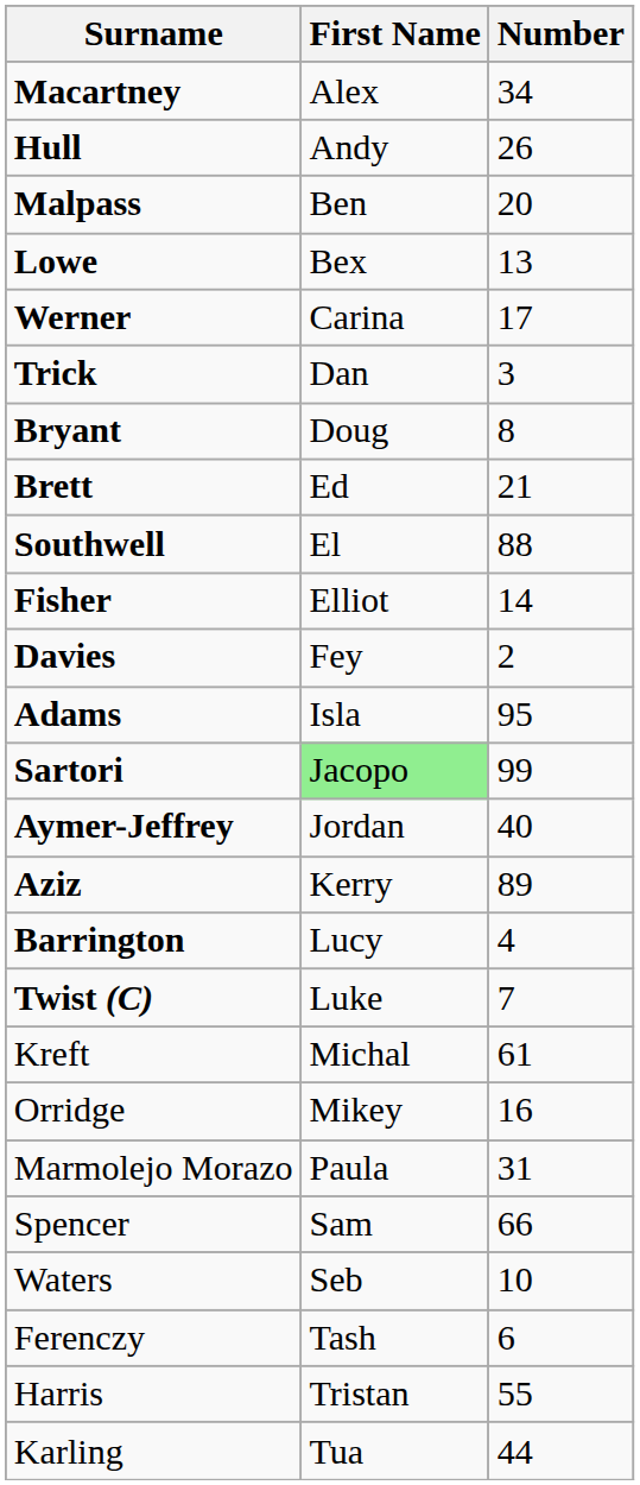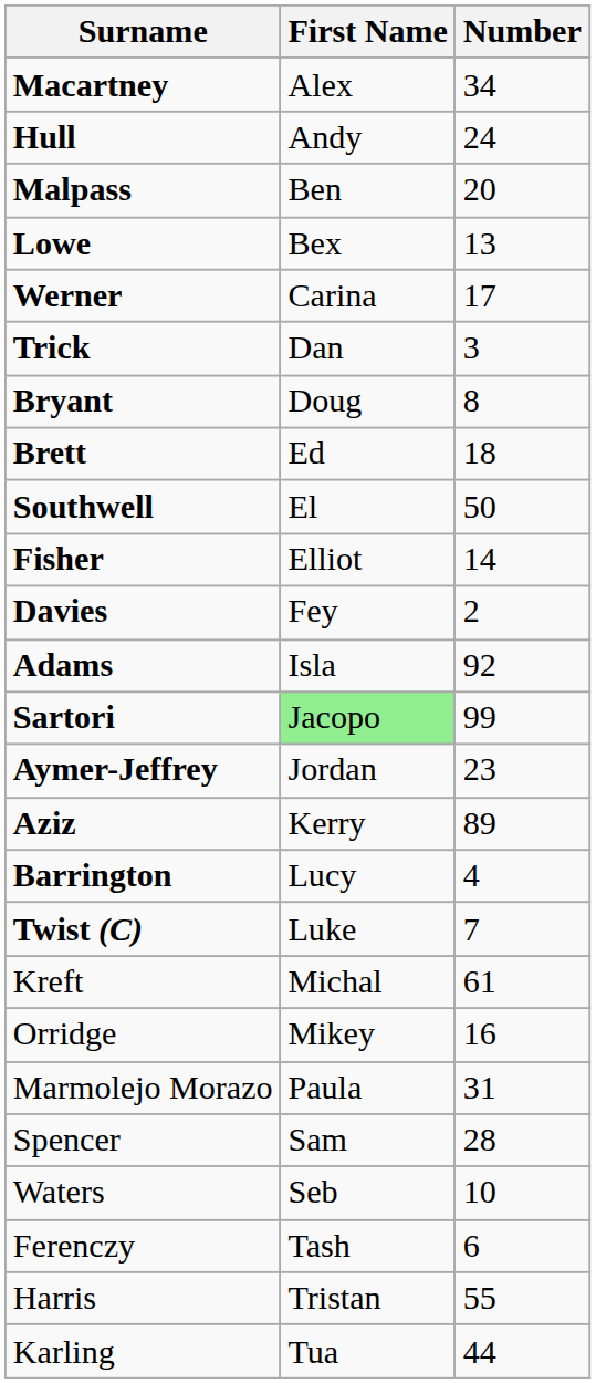Hull | Number: 26 -> 24
Brett | Number: 21 -> 18
Southwell | Number: 88 -> 50
Adams | Number: 95 -> 92
Aymer-Jeffrey | Number: 40 -> 23
Spencer | Number: 66 -> 28
